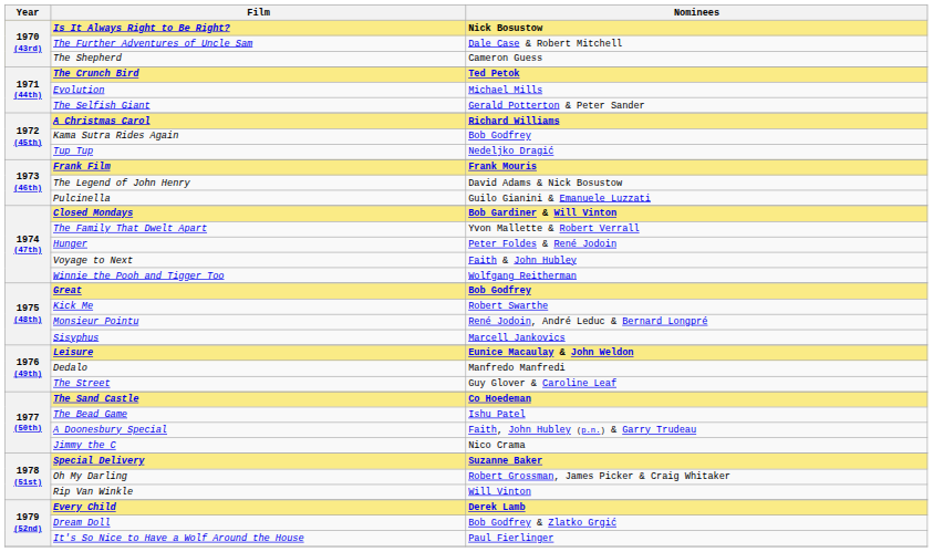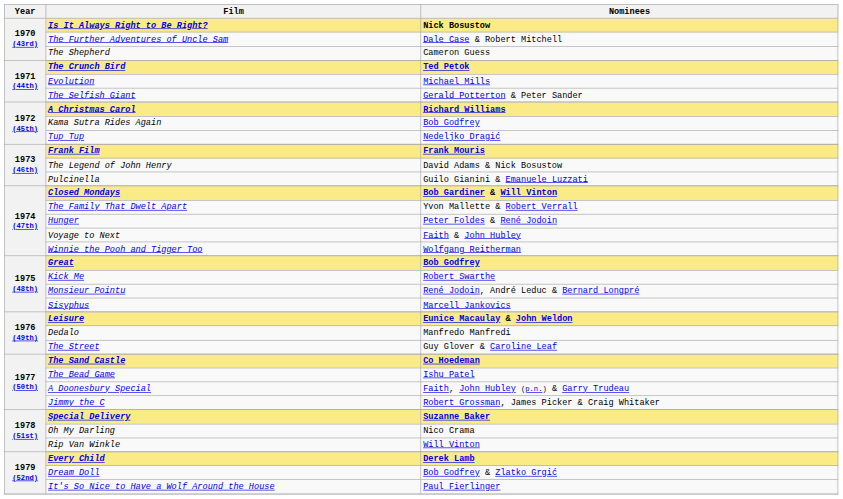Jimmy the C | Nominees: Nico Crama -> Robert Grossman, James Picker & Craig Whitaker
Oh My Darling | Nominees: Robert Grossman, James Picker & Craig Whitaker -> Nico Crama
